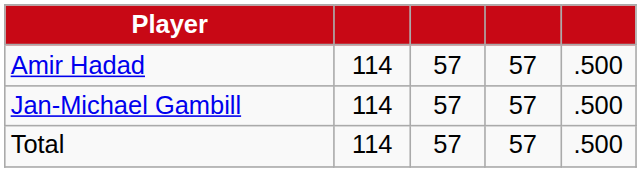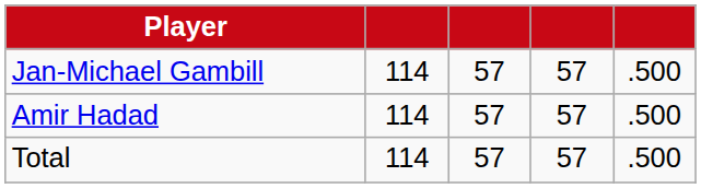rows swapped: Jan-Michael Gambill <-> Amir Hadad
